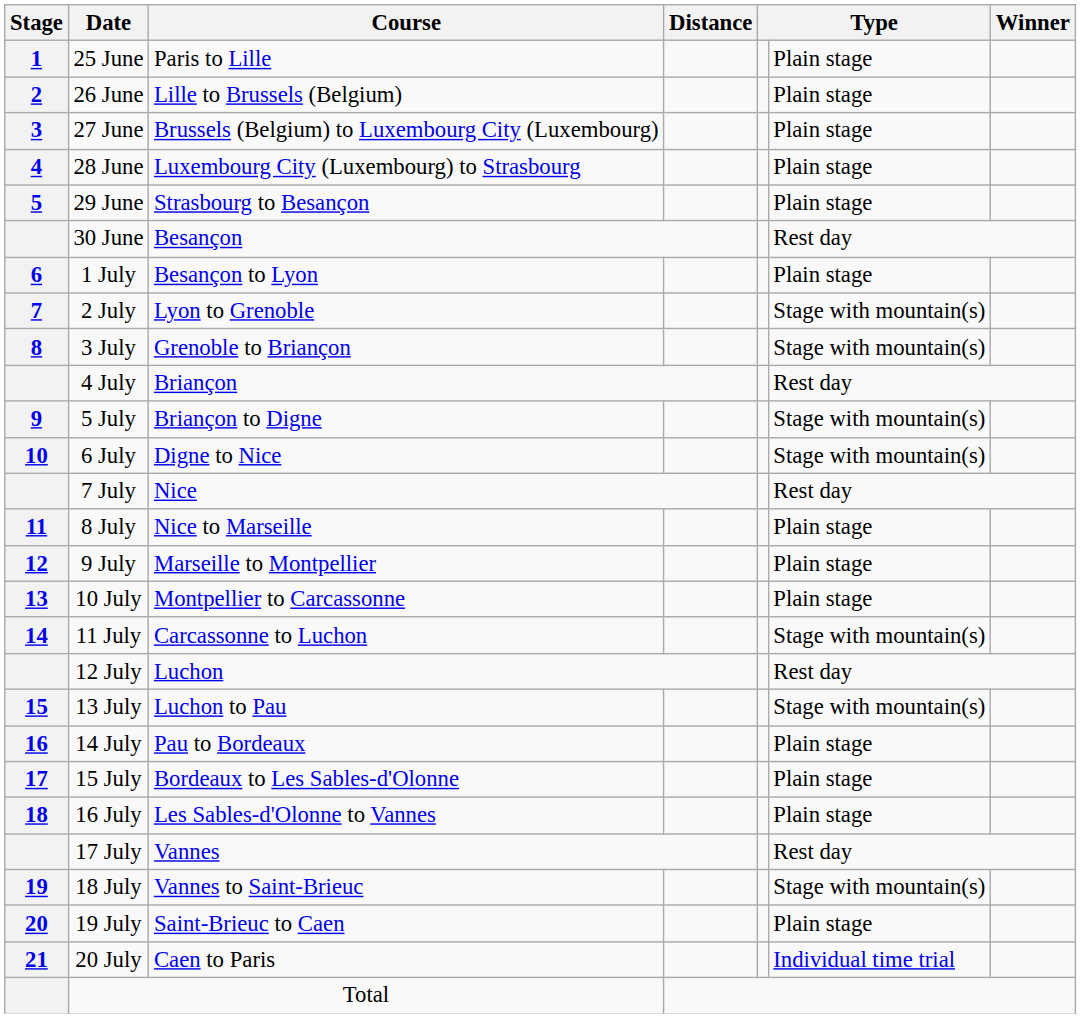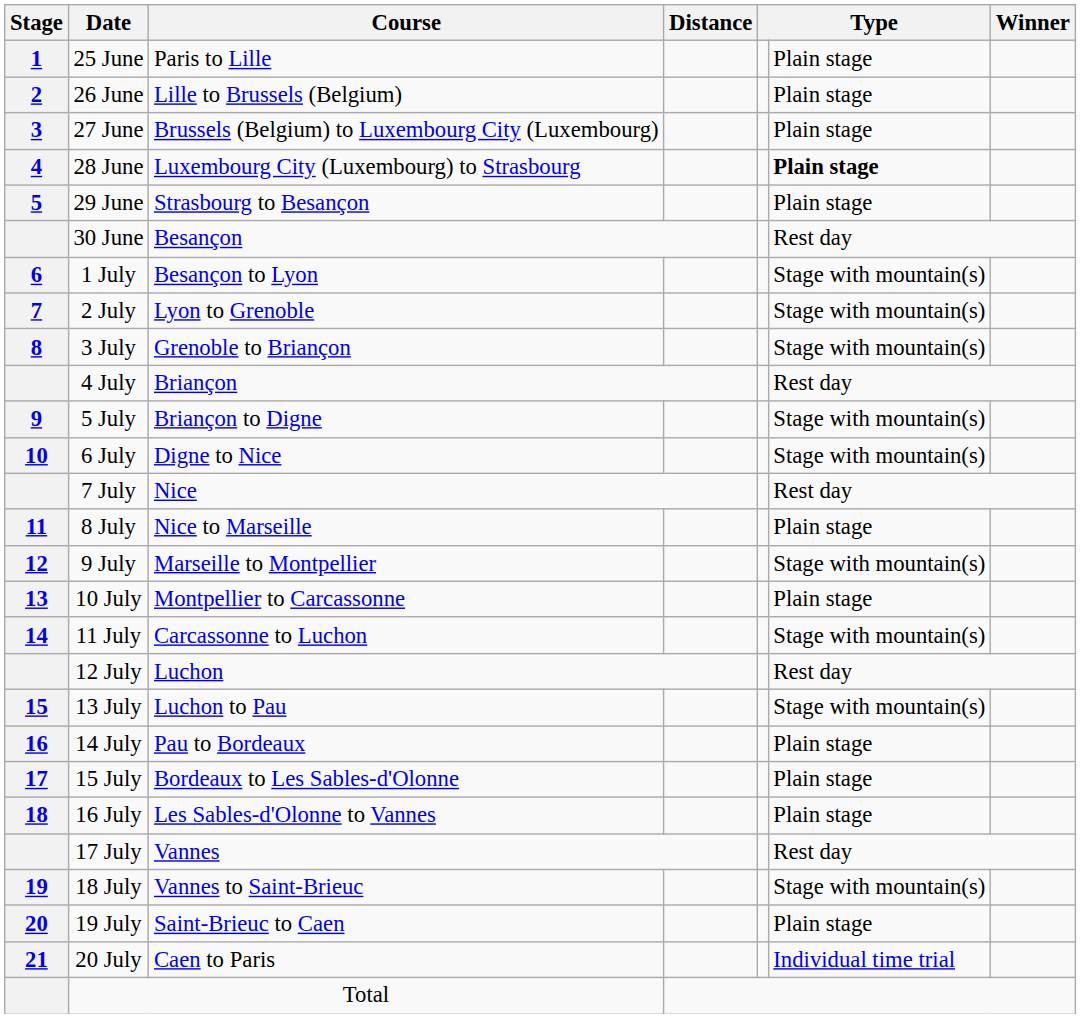28 June | column 6: normal -> bold
1 July | column 6: Plain stage -> Stage with mountain(s)
9 July | column 6: Plain stage -> Stage with mountain(s)
